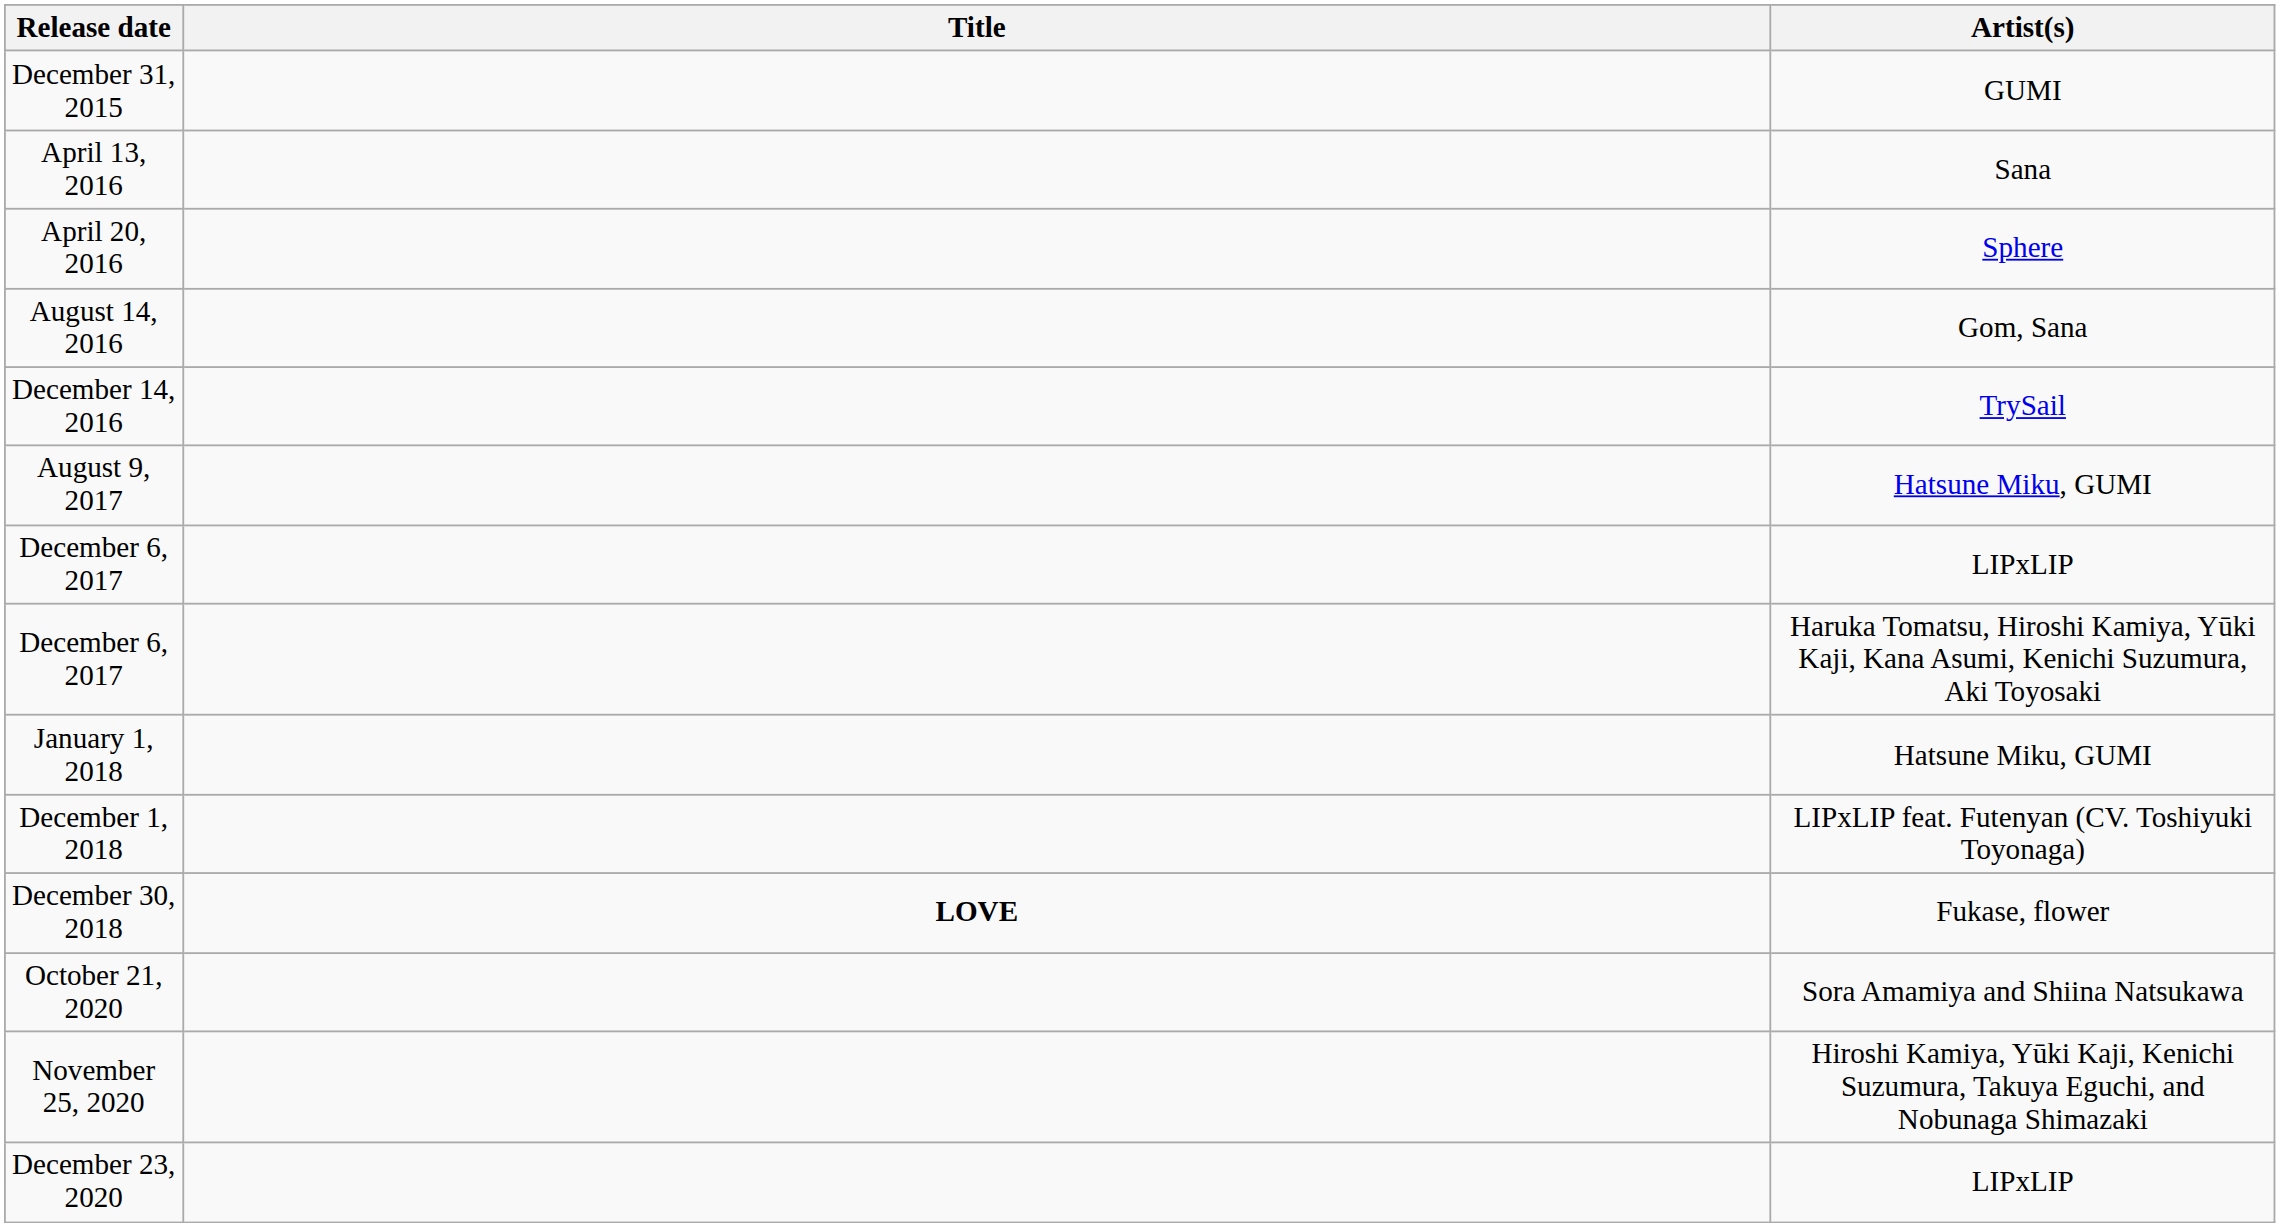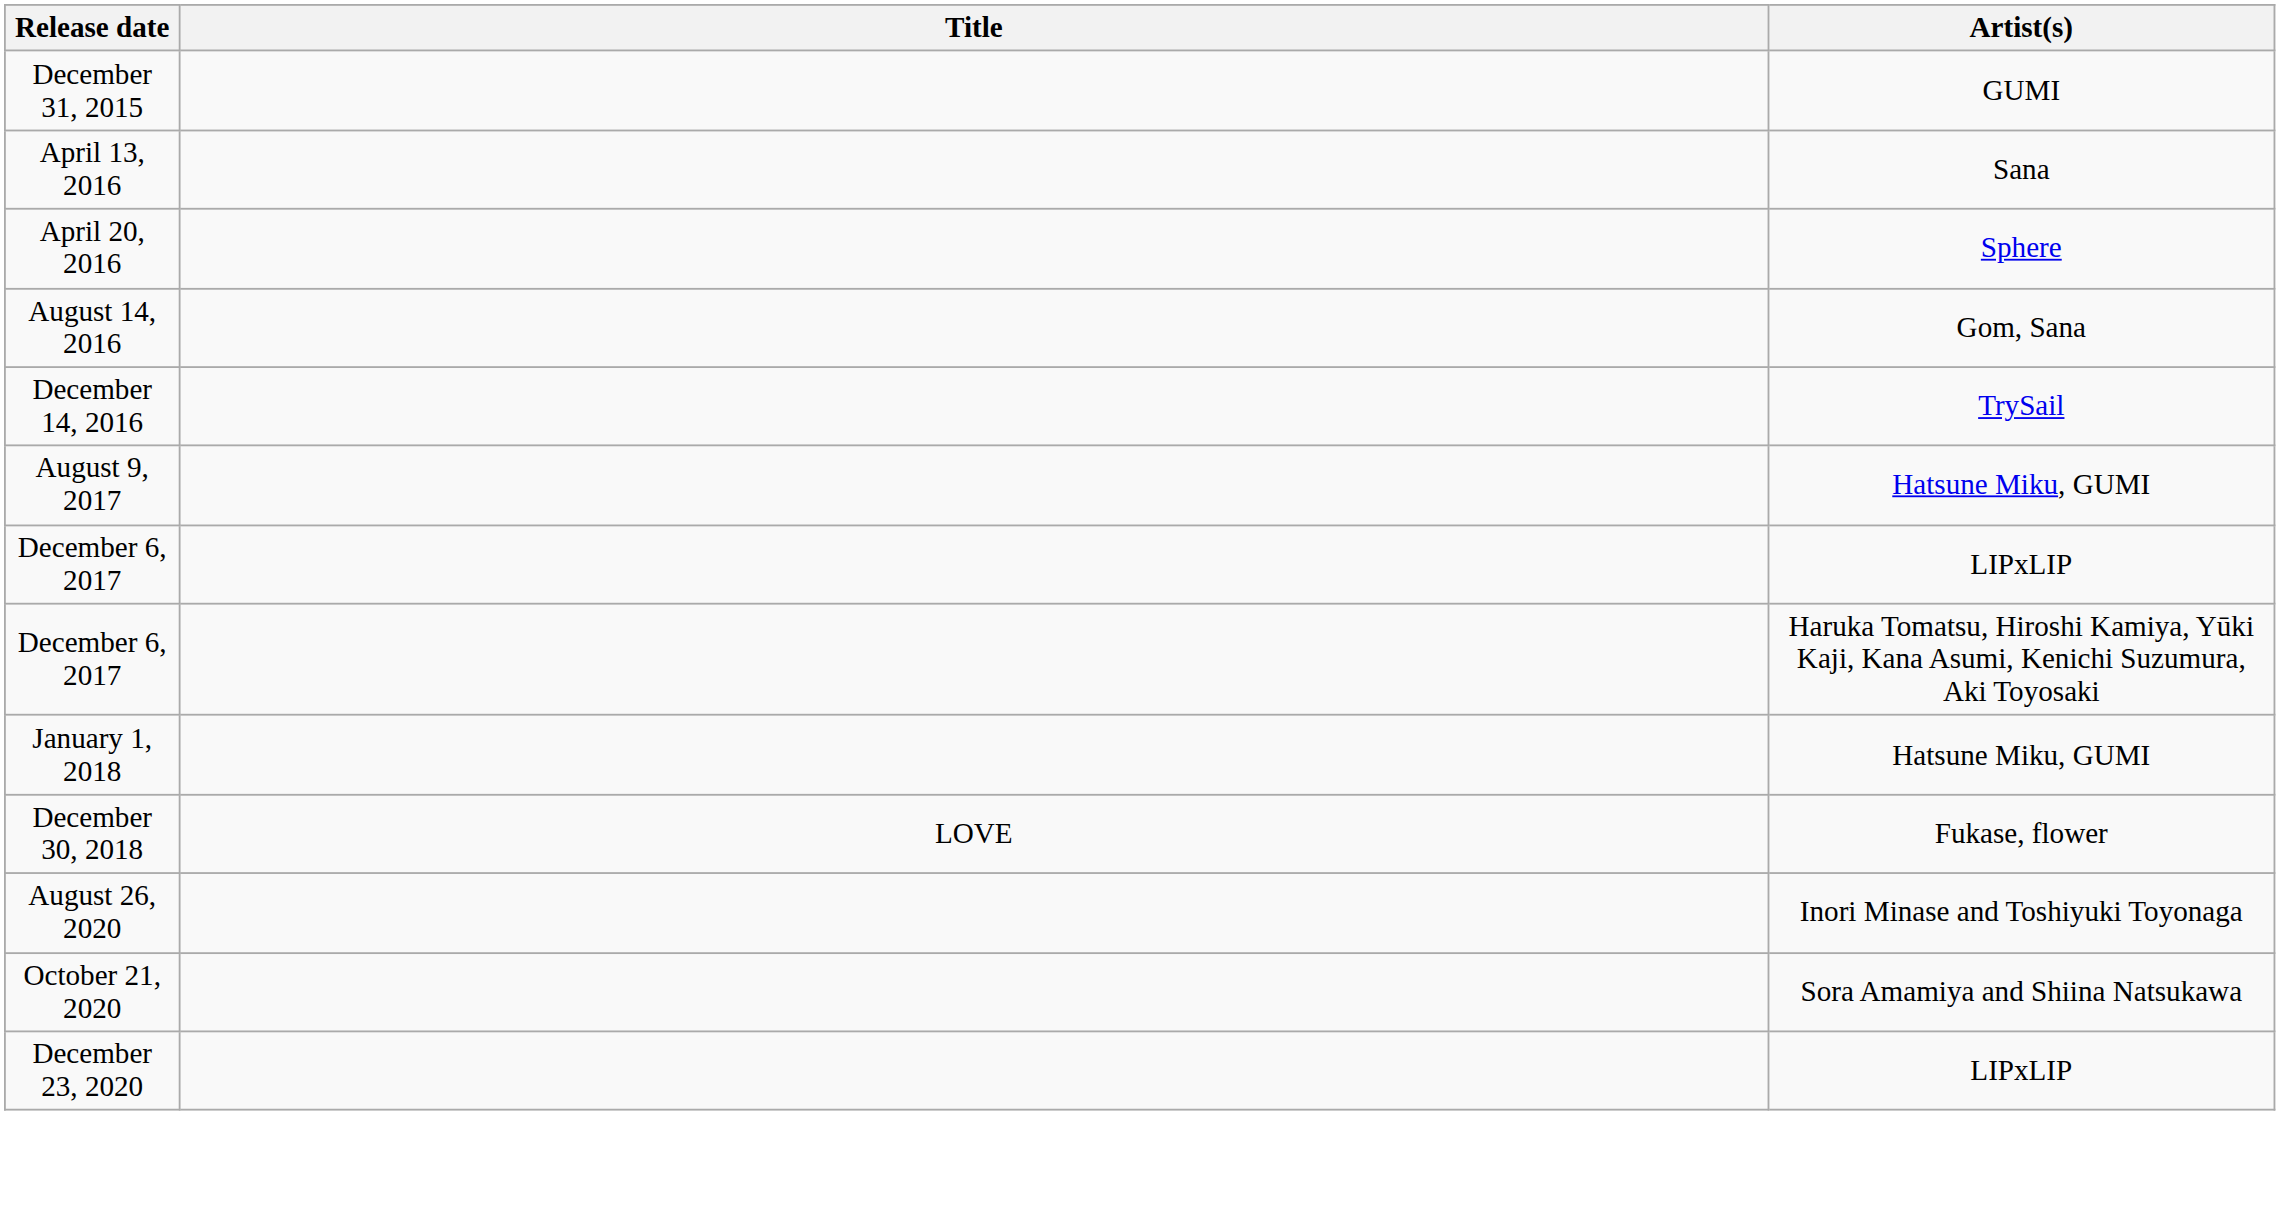- row: December 1, 2018 | LIPxLIP feat. Futenyan (CV. Toshiyuki Toyonaga)
December 30, 2018 | Title: bold -> normal
+ row: August 26, 2020 | Inori Minase and Toshiyuki Toyonaga
- row: November 25, 2020 | Hiroshi Kamiya, Yūki Kaji, Kenichi Suzumura, Takuya Eguchi, and Nobunaga Shimazaki
